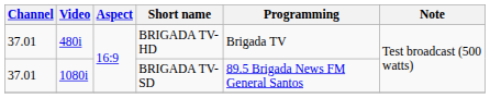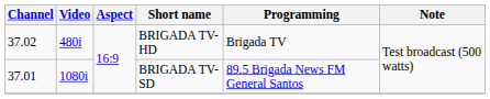BRIGADA TV-HD | Channel: 37.01 -> 37.02
